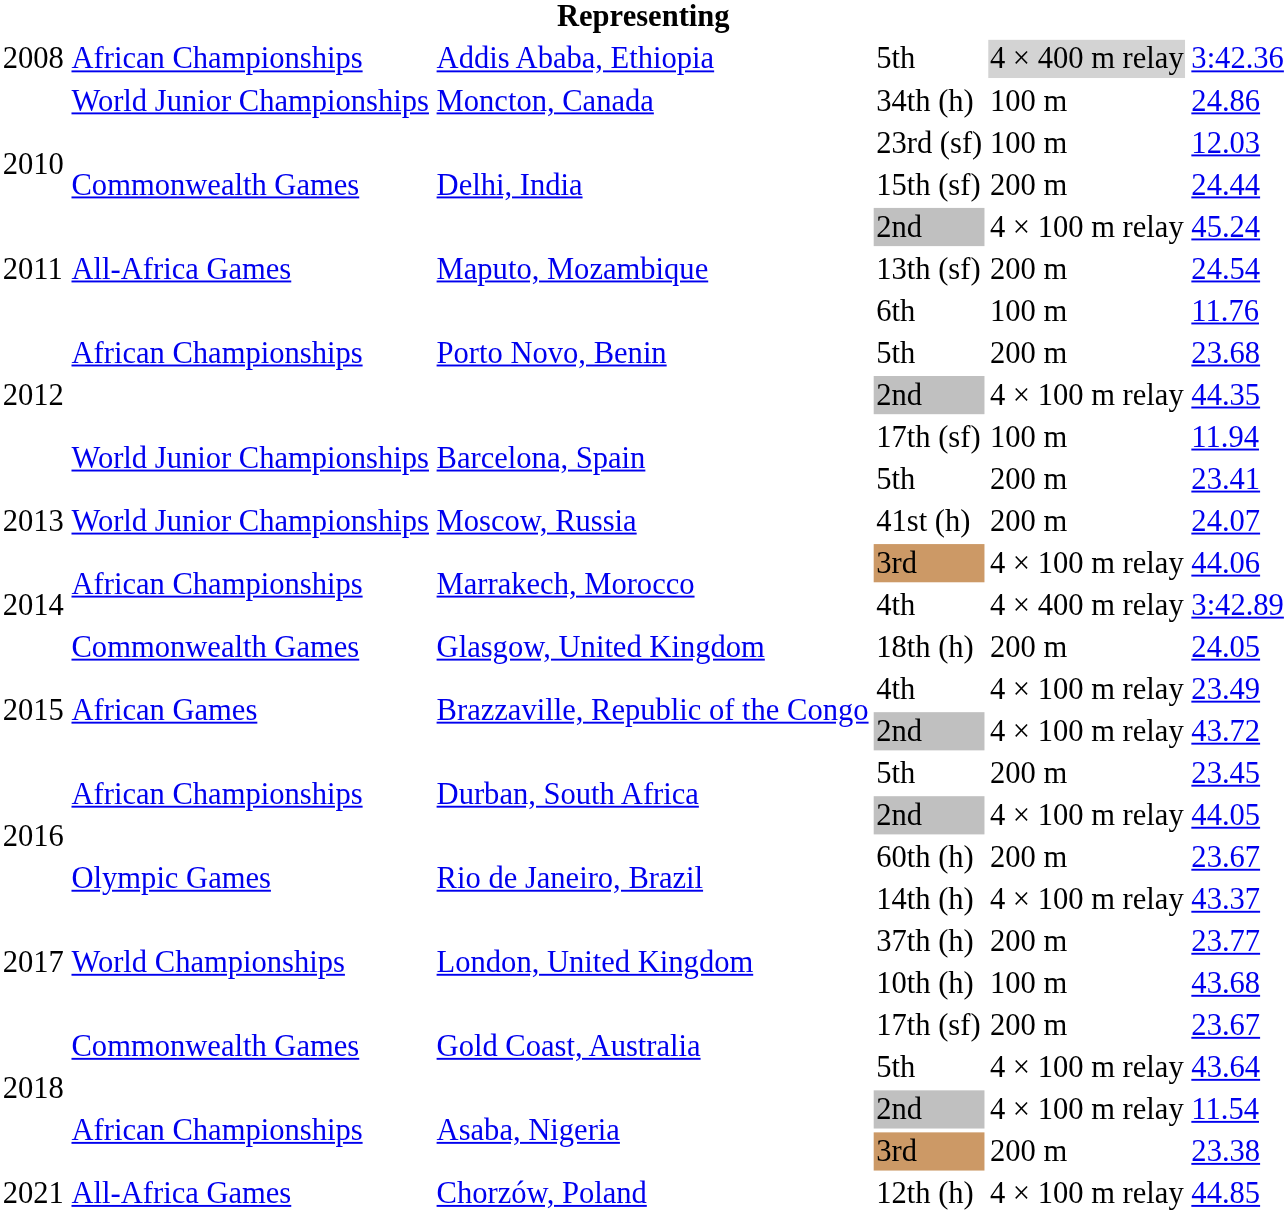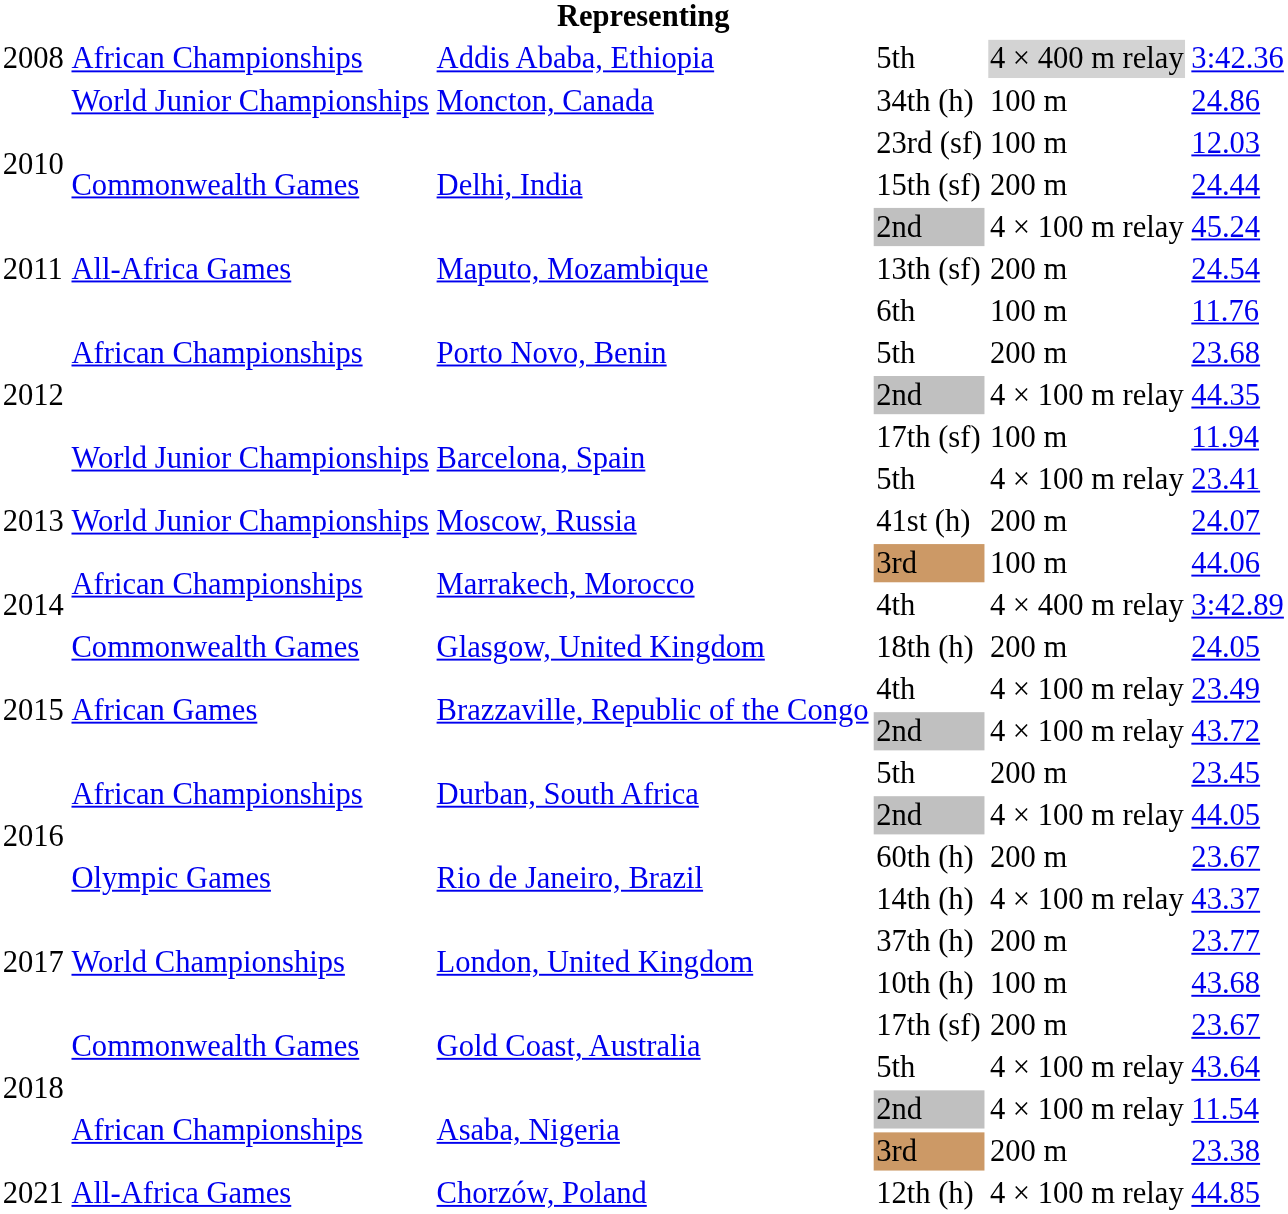Barcelona, Spain / 5th | column 5: 200 m -> 4 × 100 m relay
Marrakech, Morocco / 3rd | column 5: 4 × 100 m relay -> 100 m
